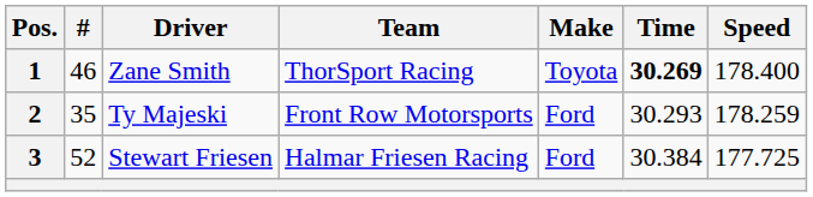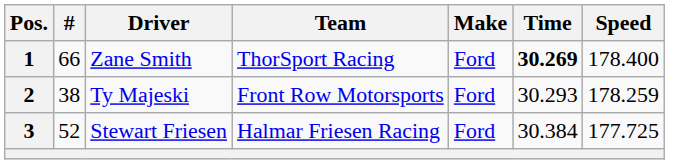1 | #: 46 -> 66
1 | Make: Toyota -> Ford
2 | #: 35 -> 38
